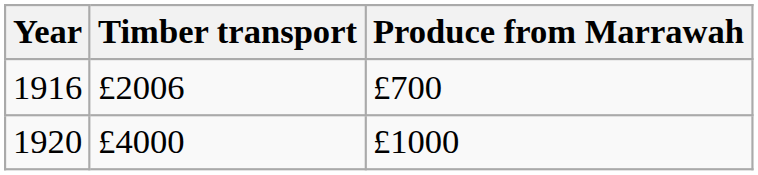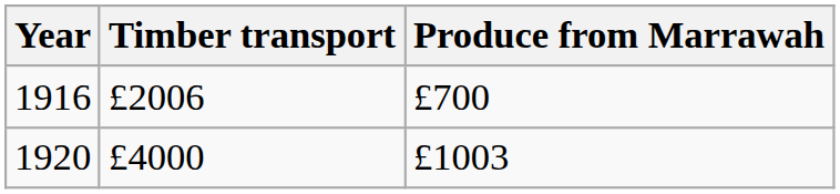1920 | Produce from Marrawah: £1000 -> £1003
